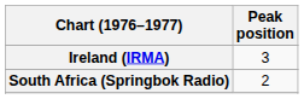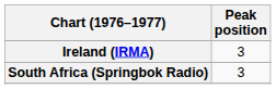South Africa (Springbok Radio) | Peak position: 2 -> 3
